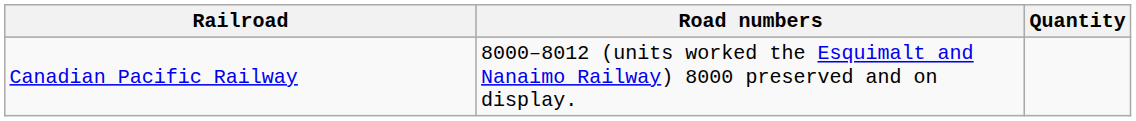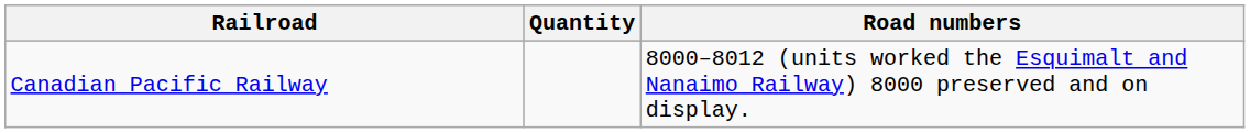columns swapped: Quantity <-> Road numbers
